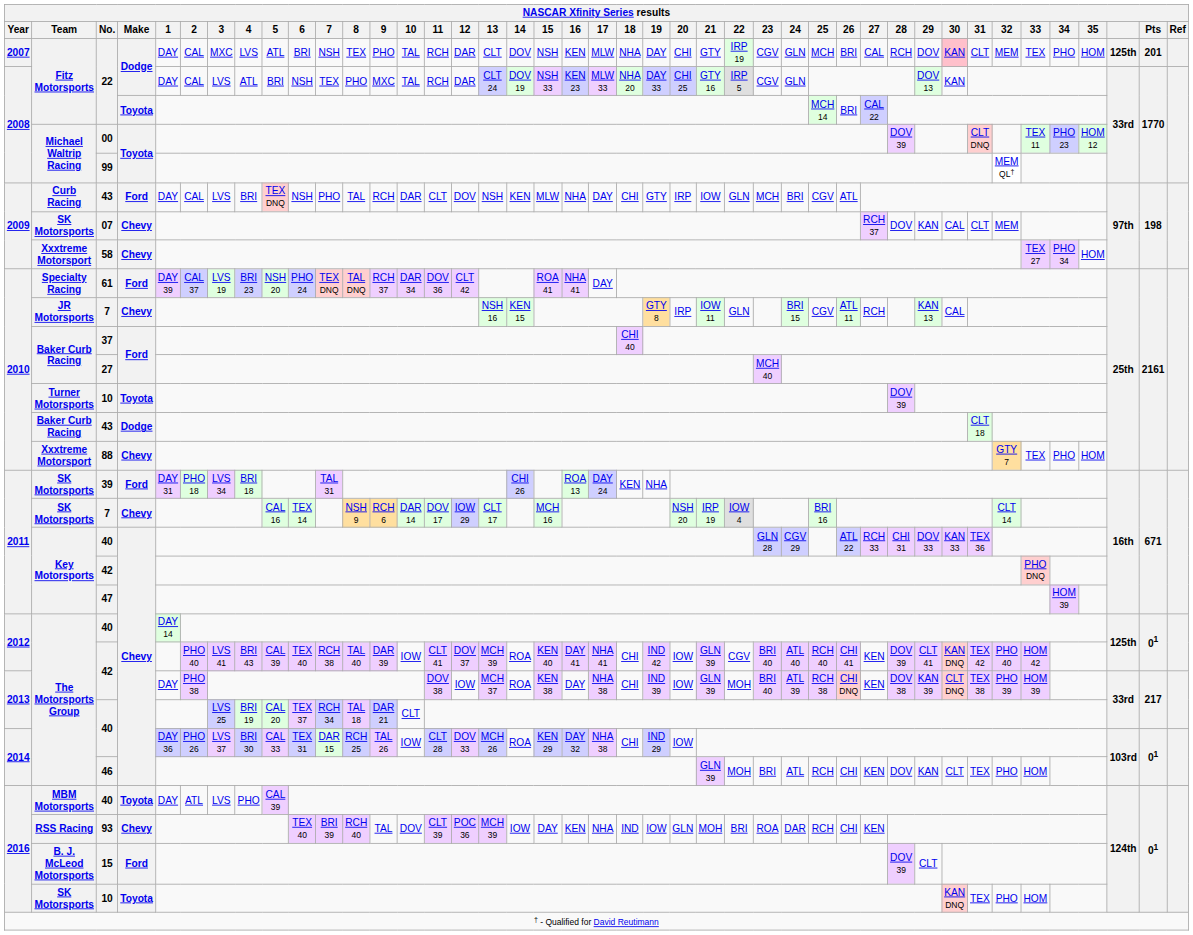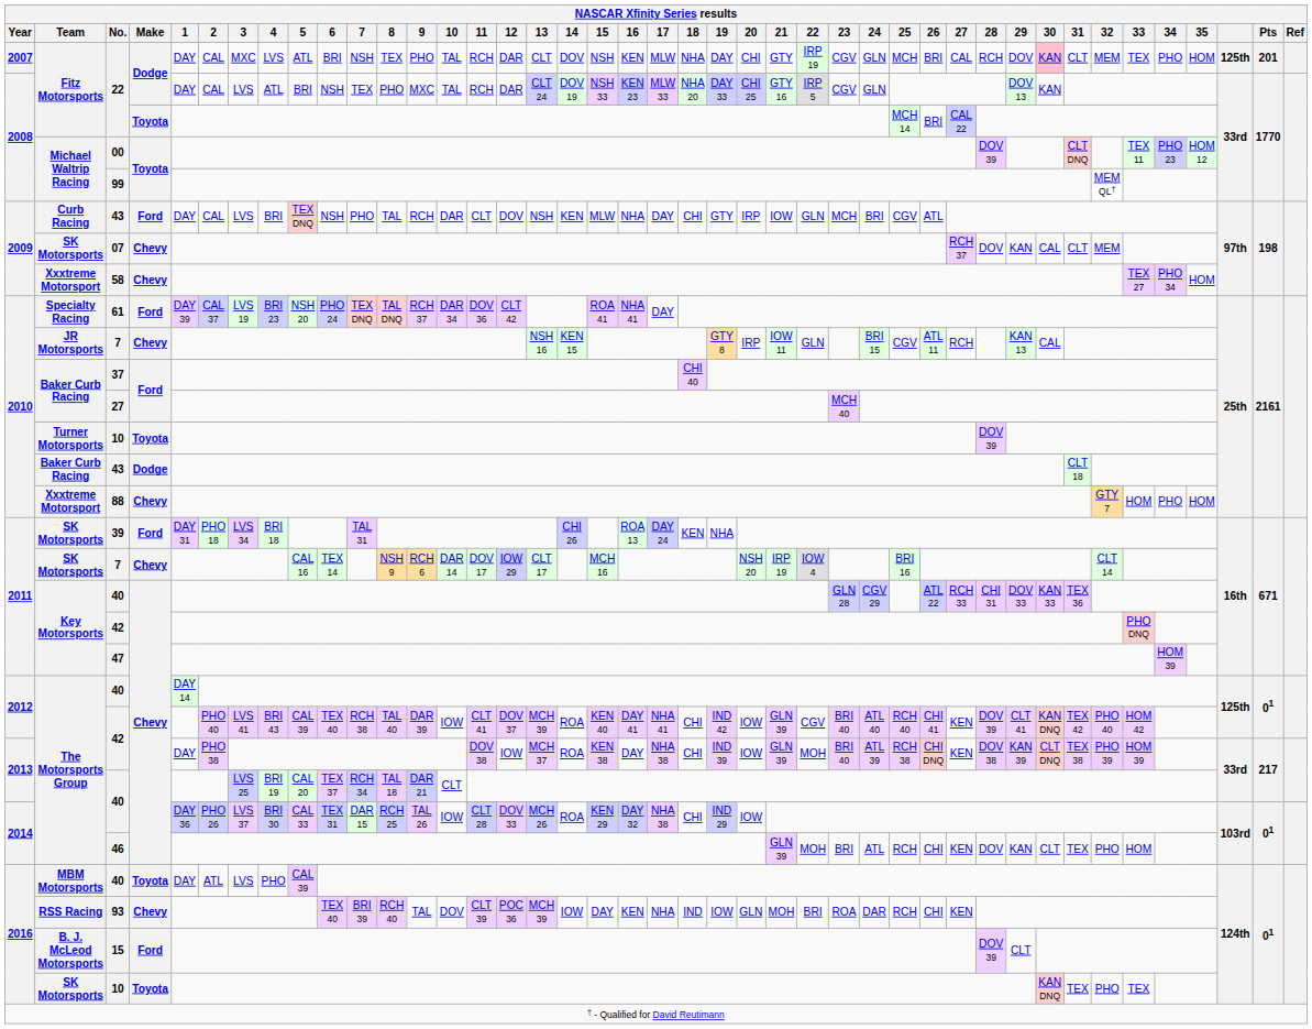88 | 33: TEX -> HOM
2016 / 10 | 33: HOM -> TEX
